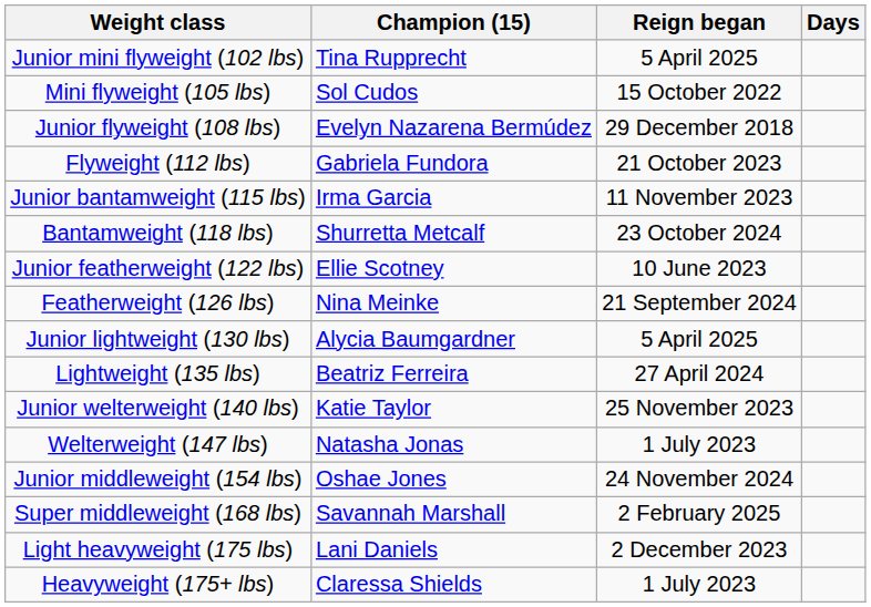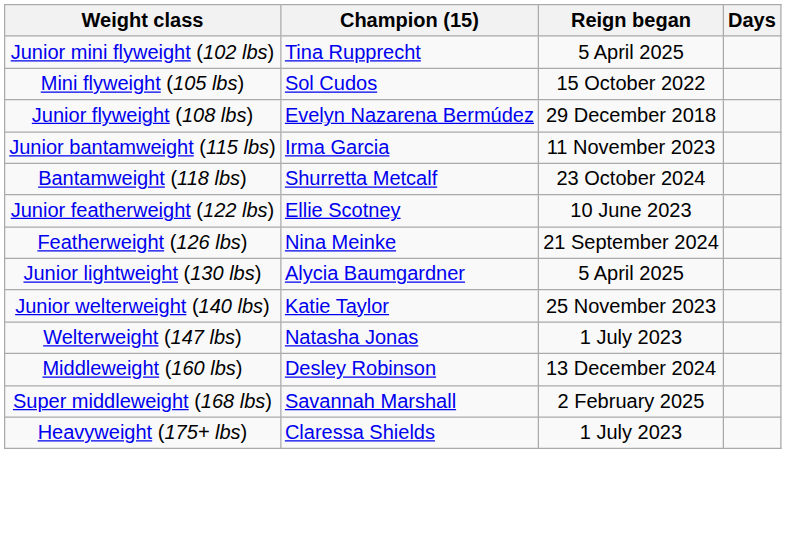- row: Flyweight (112 lbs) | Gabriela Fundora | 21 October 2023
- row: Lightweight (135 lbs) | Beatriz Ferreira | 27 April 2024
- row: Junior middleweight (154 lbs) | Oshae Jones | 24 November 2024
+ row: Middleweight (160 lbs) | Desley Robinson | 13 December 2024
- row: Light heavyweight (175 lbs) | Lani Daniels | 2 December 2023
